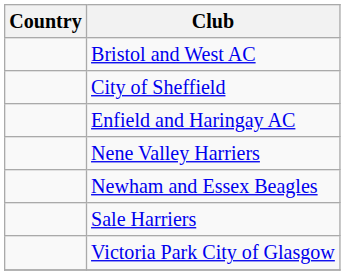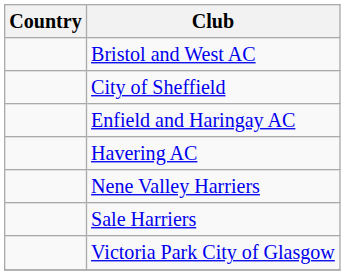+ row: Havering AC
- row: Newham and Essex Beagles
